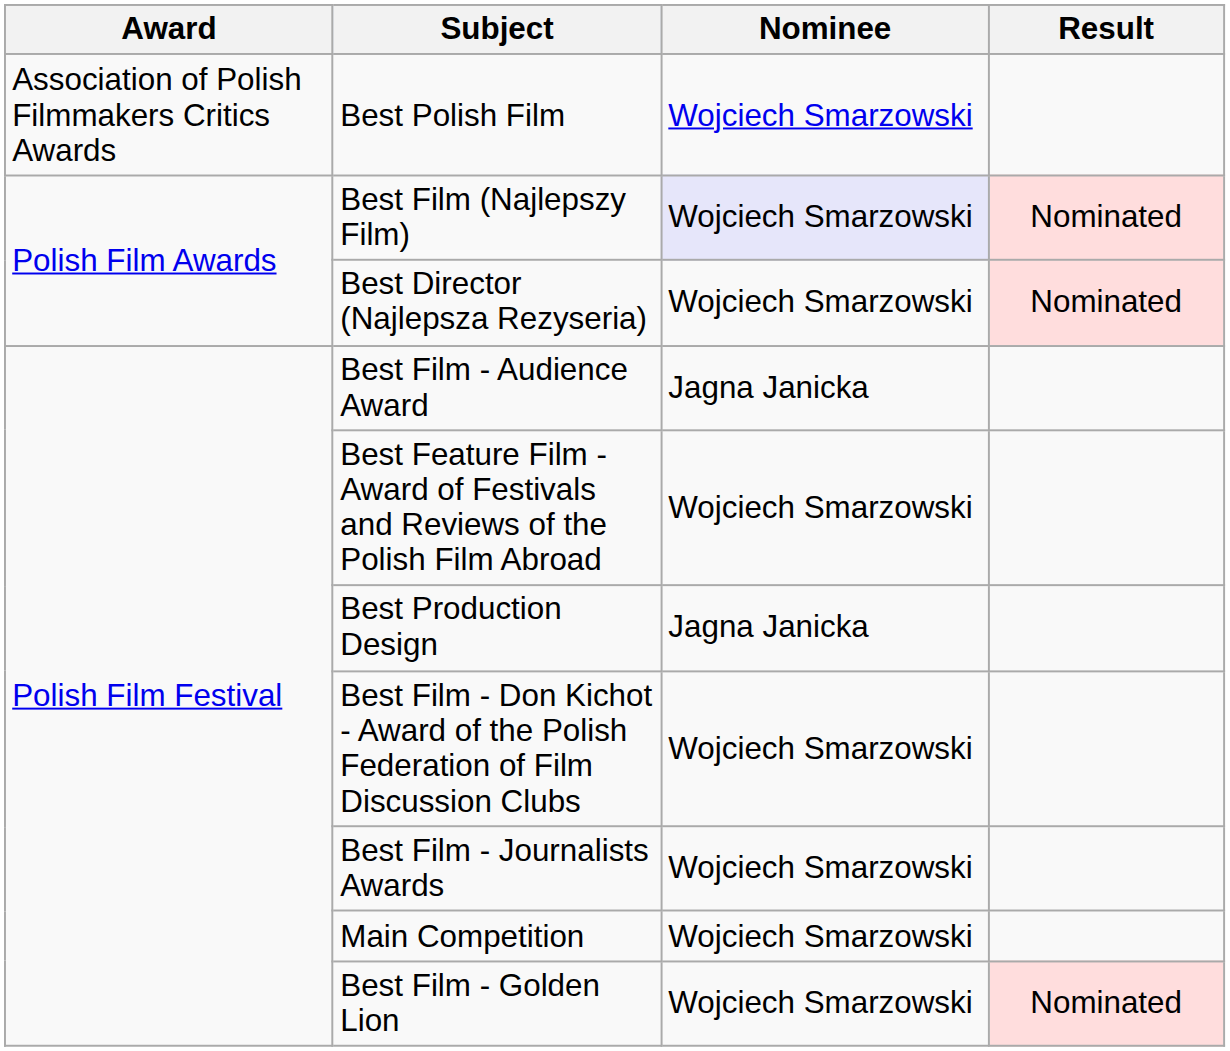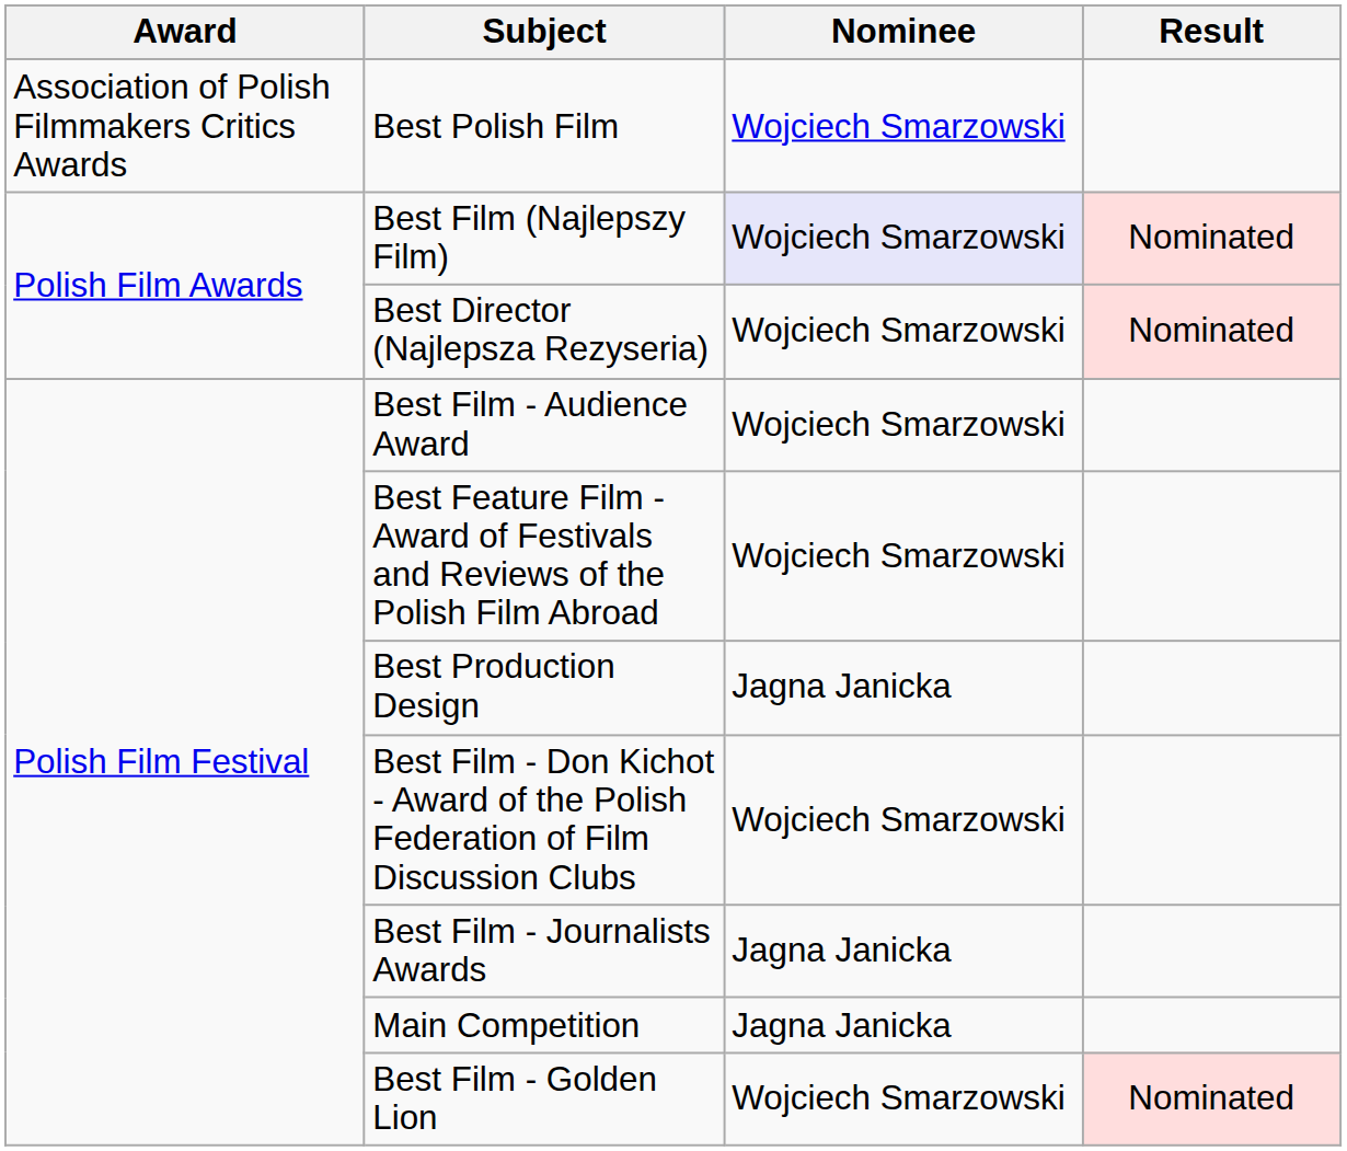Best Film - Audience Award | Nominee: Jagna Janicka -> Wojciech Smarzowski
Best Film - Journalists Awards | Nominee: Wojciech Smarzowski -> Jagna Janicka
Main Competition | Nominee: Wojciech Smarzowski -> Jagna Janicka
